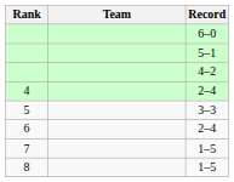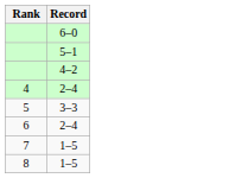- column: Team
